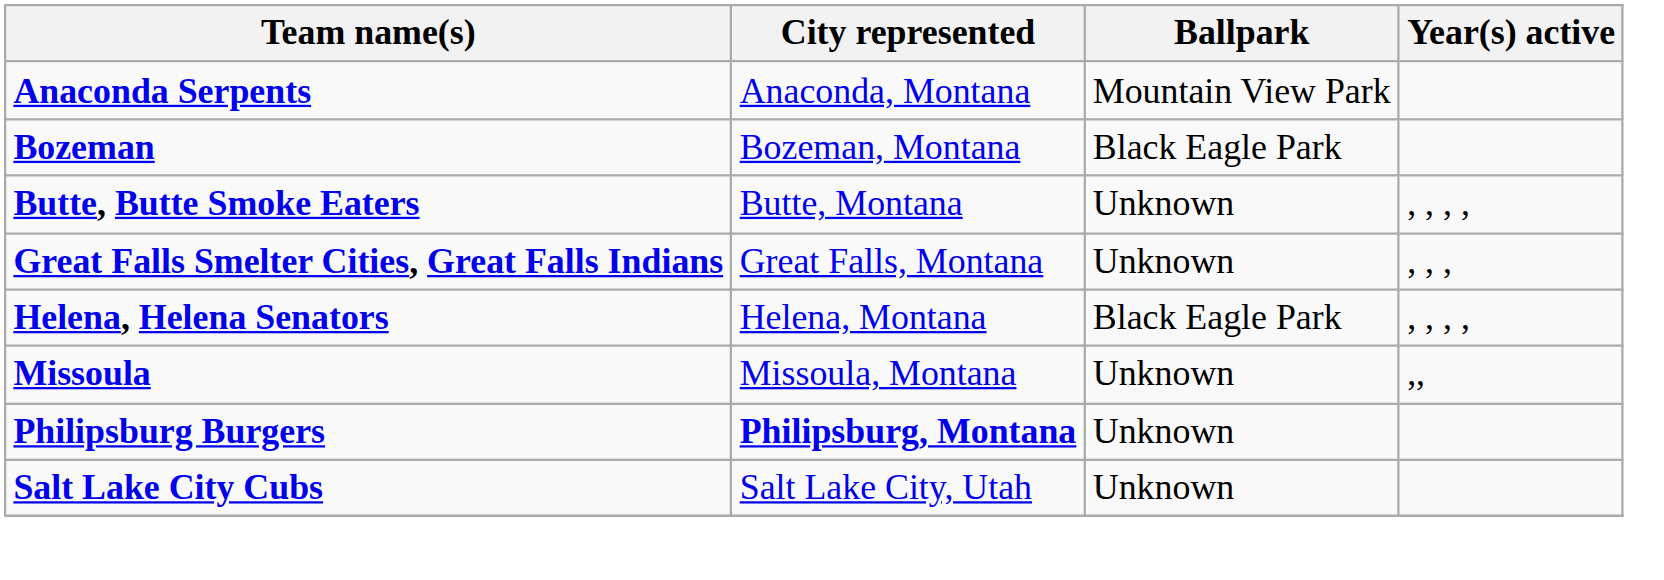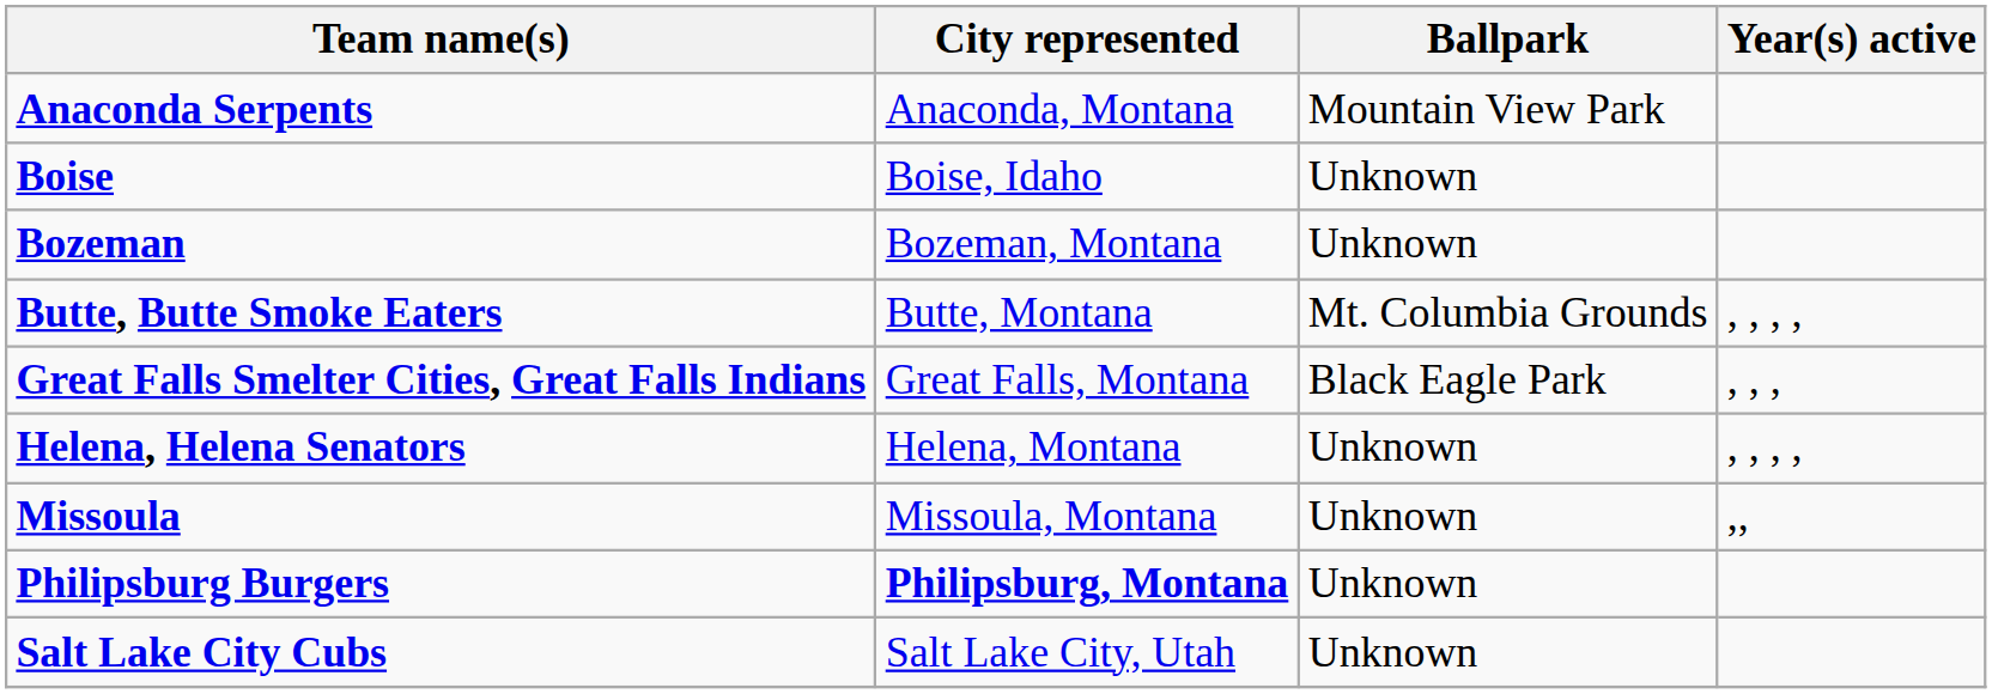+ row: Boise | Boise, Idaho | Unknown
Bozeman | Ballpark: Black Eagle Park -> Unknown
Butte, Butte Smoke Eaters | Ballpark: Unknown -> Mt. Columbia Grounds
Great Falls Smelter Cities, Great Falls Indians | Ballpark: Unknown -> Black Eagle Park
Helena, Helena Senators | Ballpark: Black Eagle Park -> Unknown
